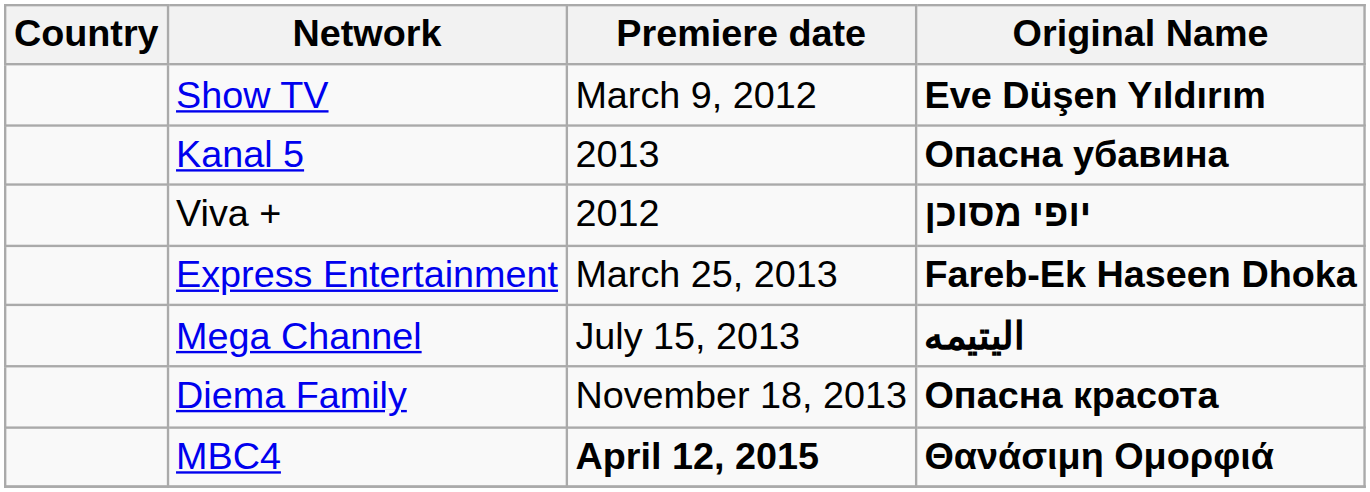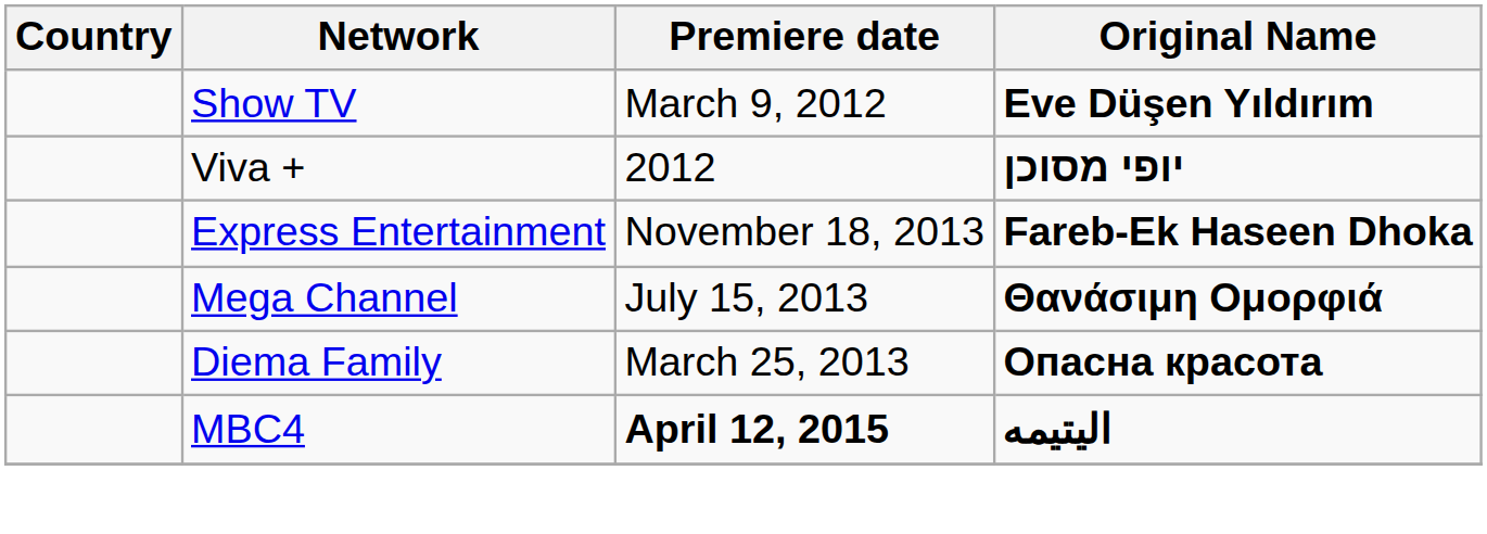- row: Kanal 5 | 2013 | Опасна убавина
Express Entertainment | Premiere date: March 25, 2013 -> November 18, 2013
Mega Channel | Original Name: اليتيمه -> Θανάσιμη Ομορφιά
Diema Family | Premiere date: November 18, 2013 -> March 25, 2013
MBC4 | Original Name: Θανάσιμη Ομορφιά -> اليتيمه
